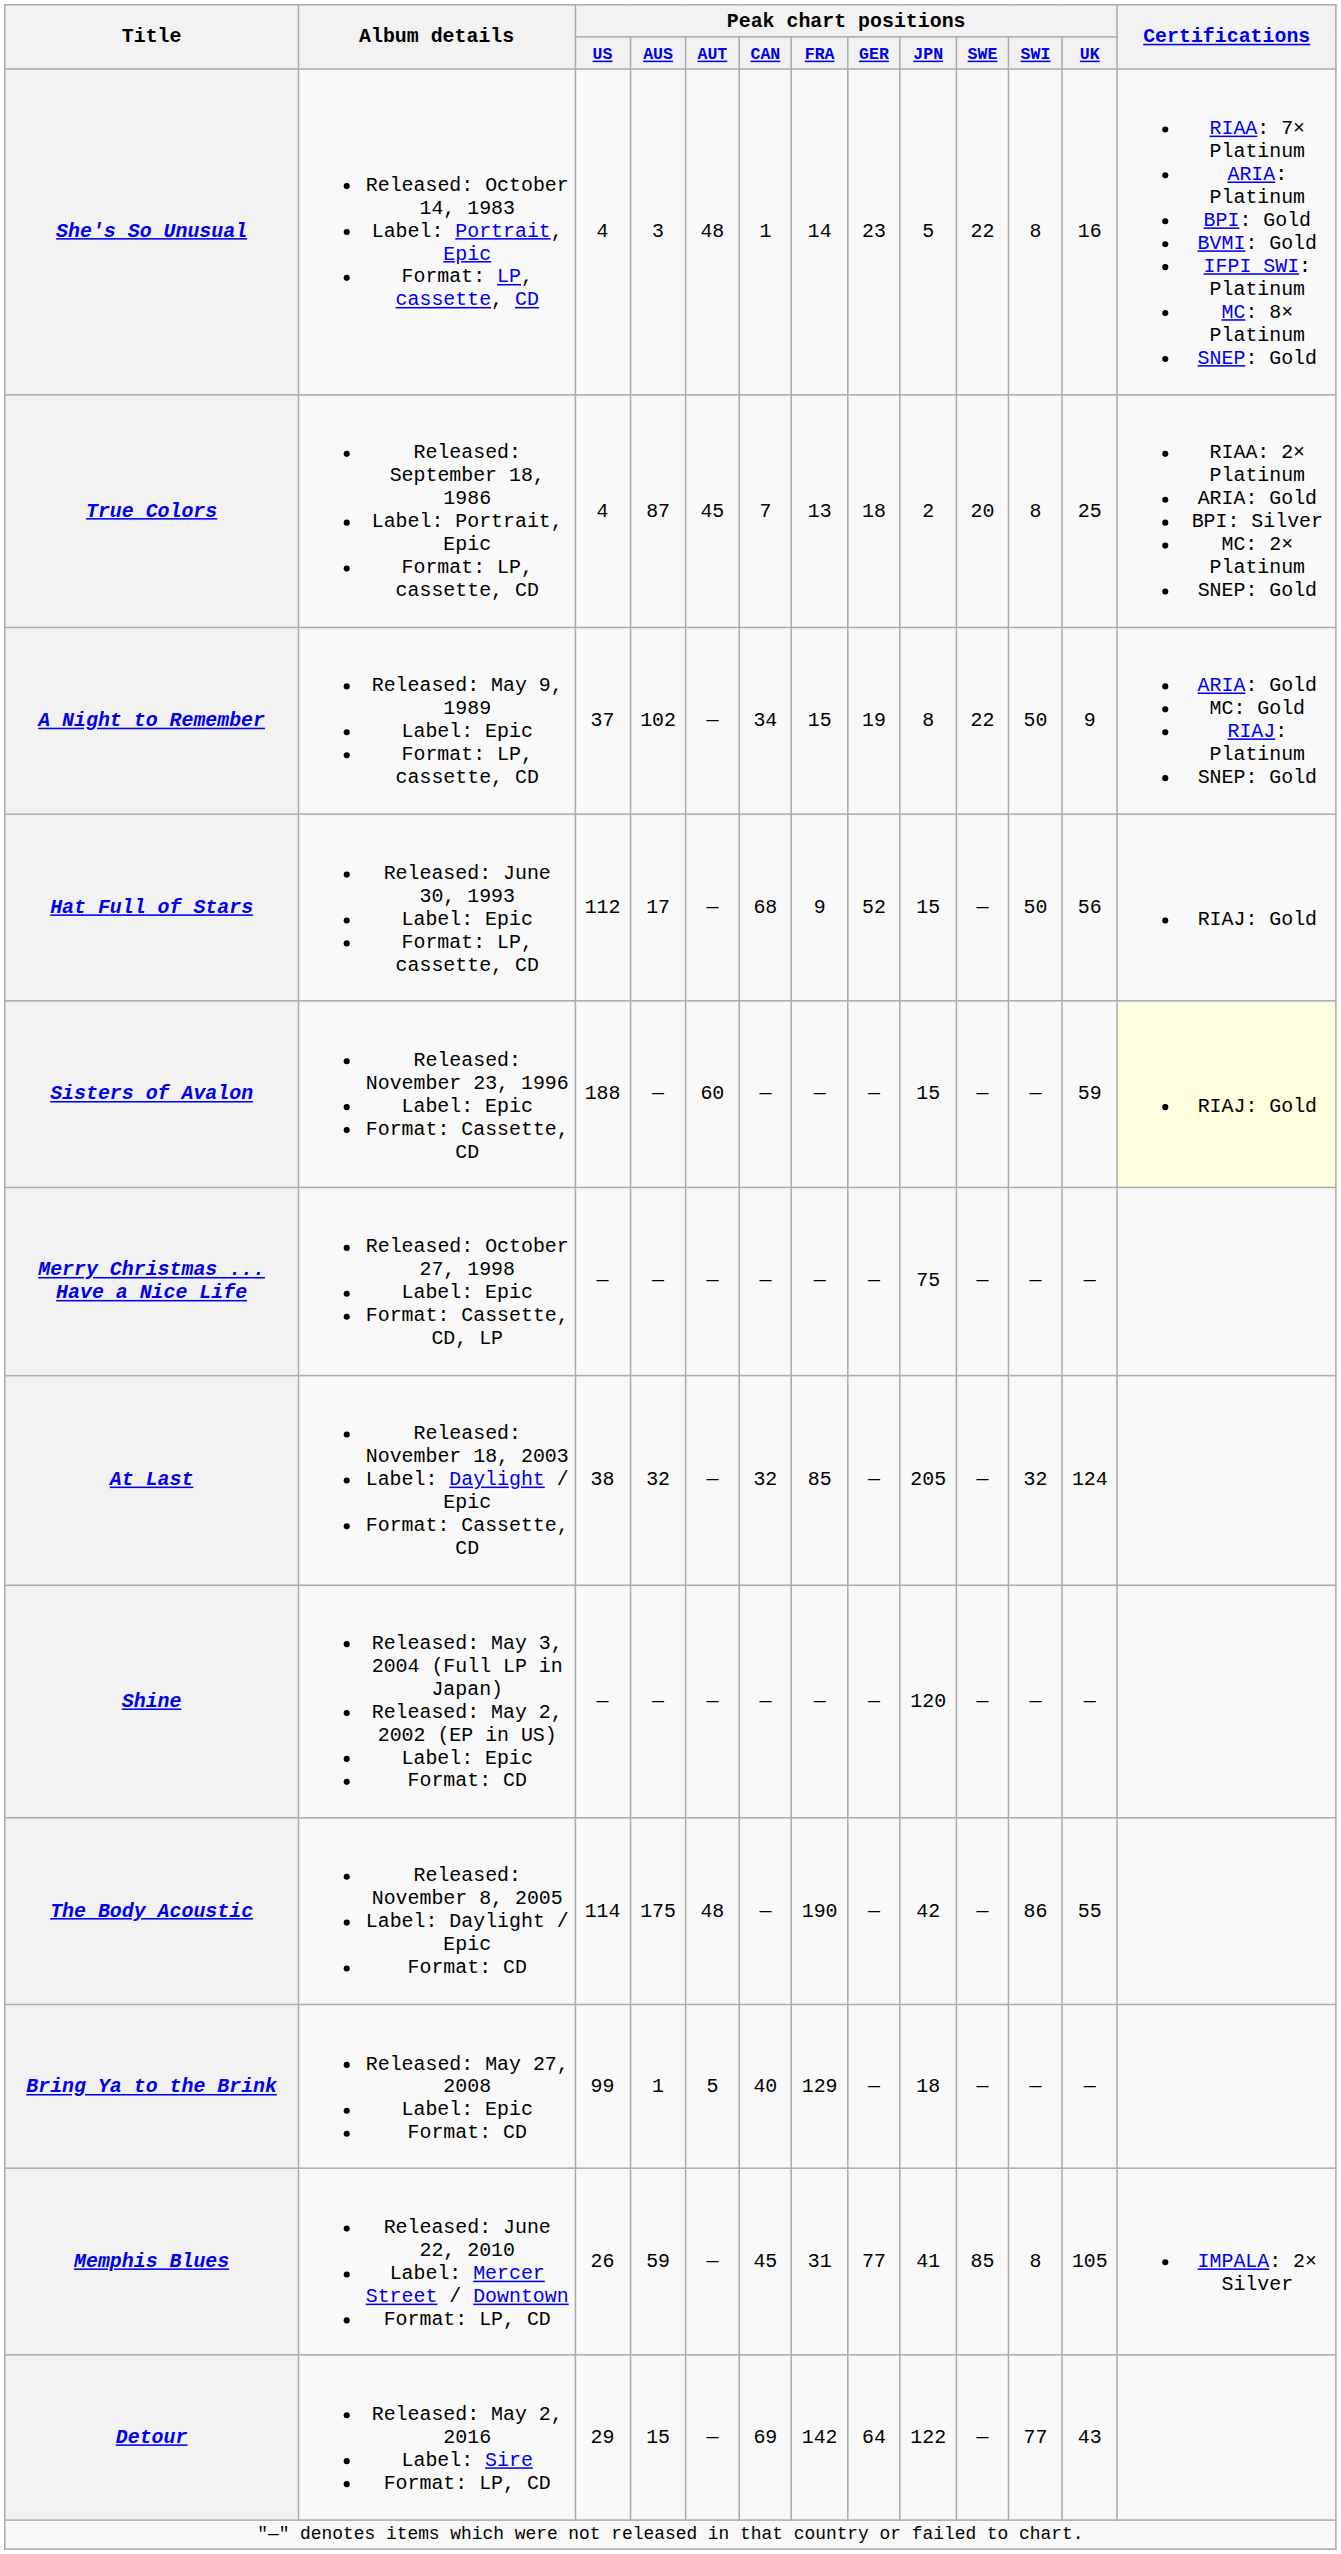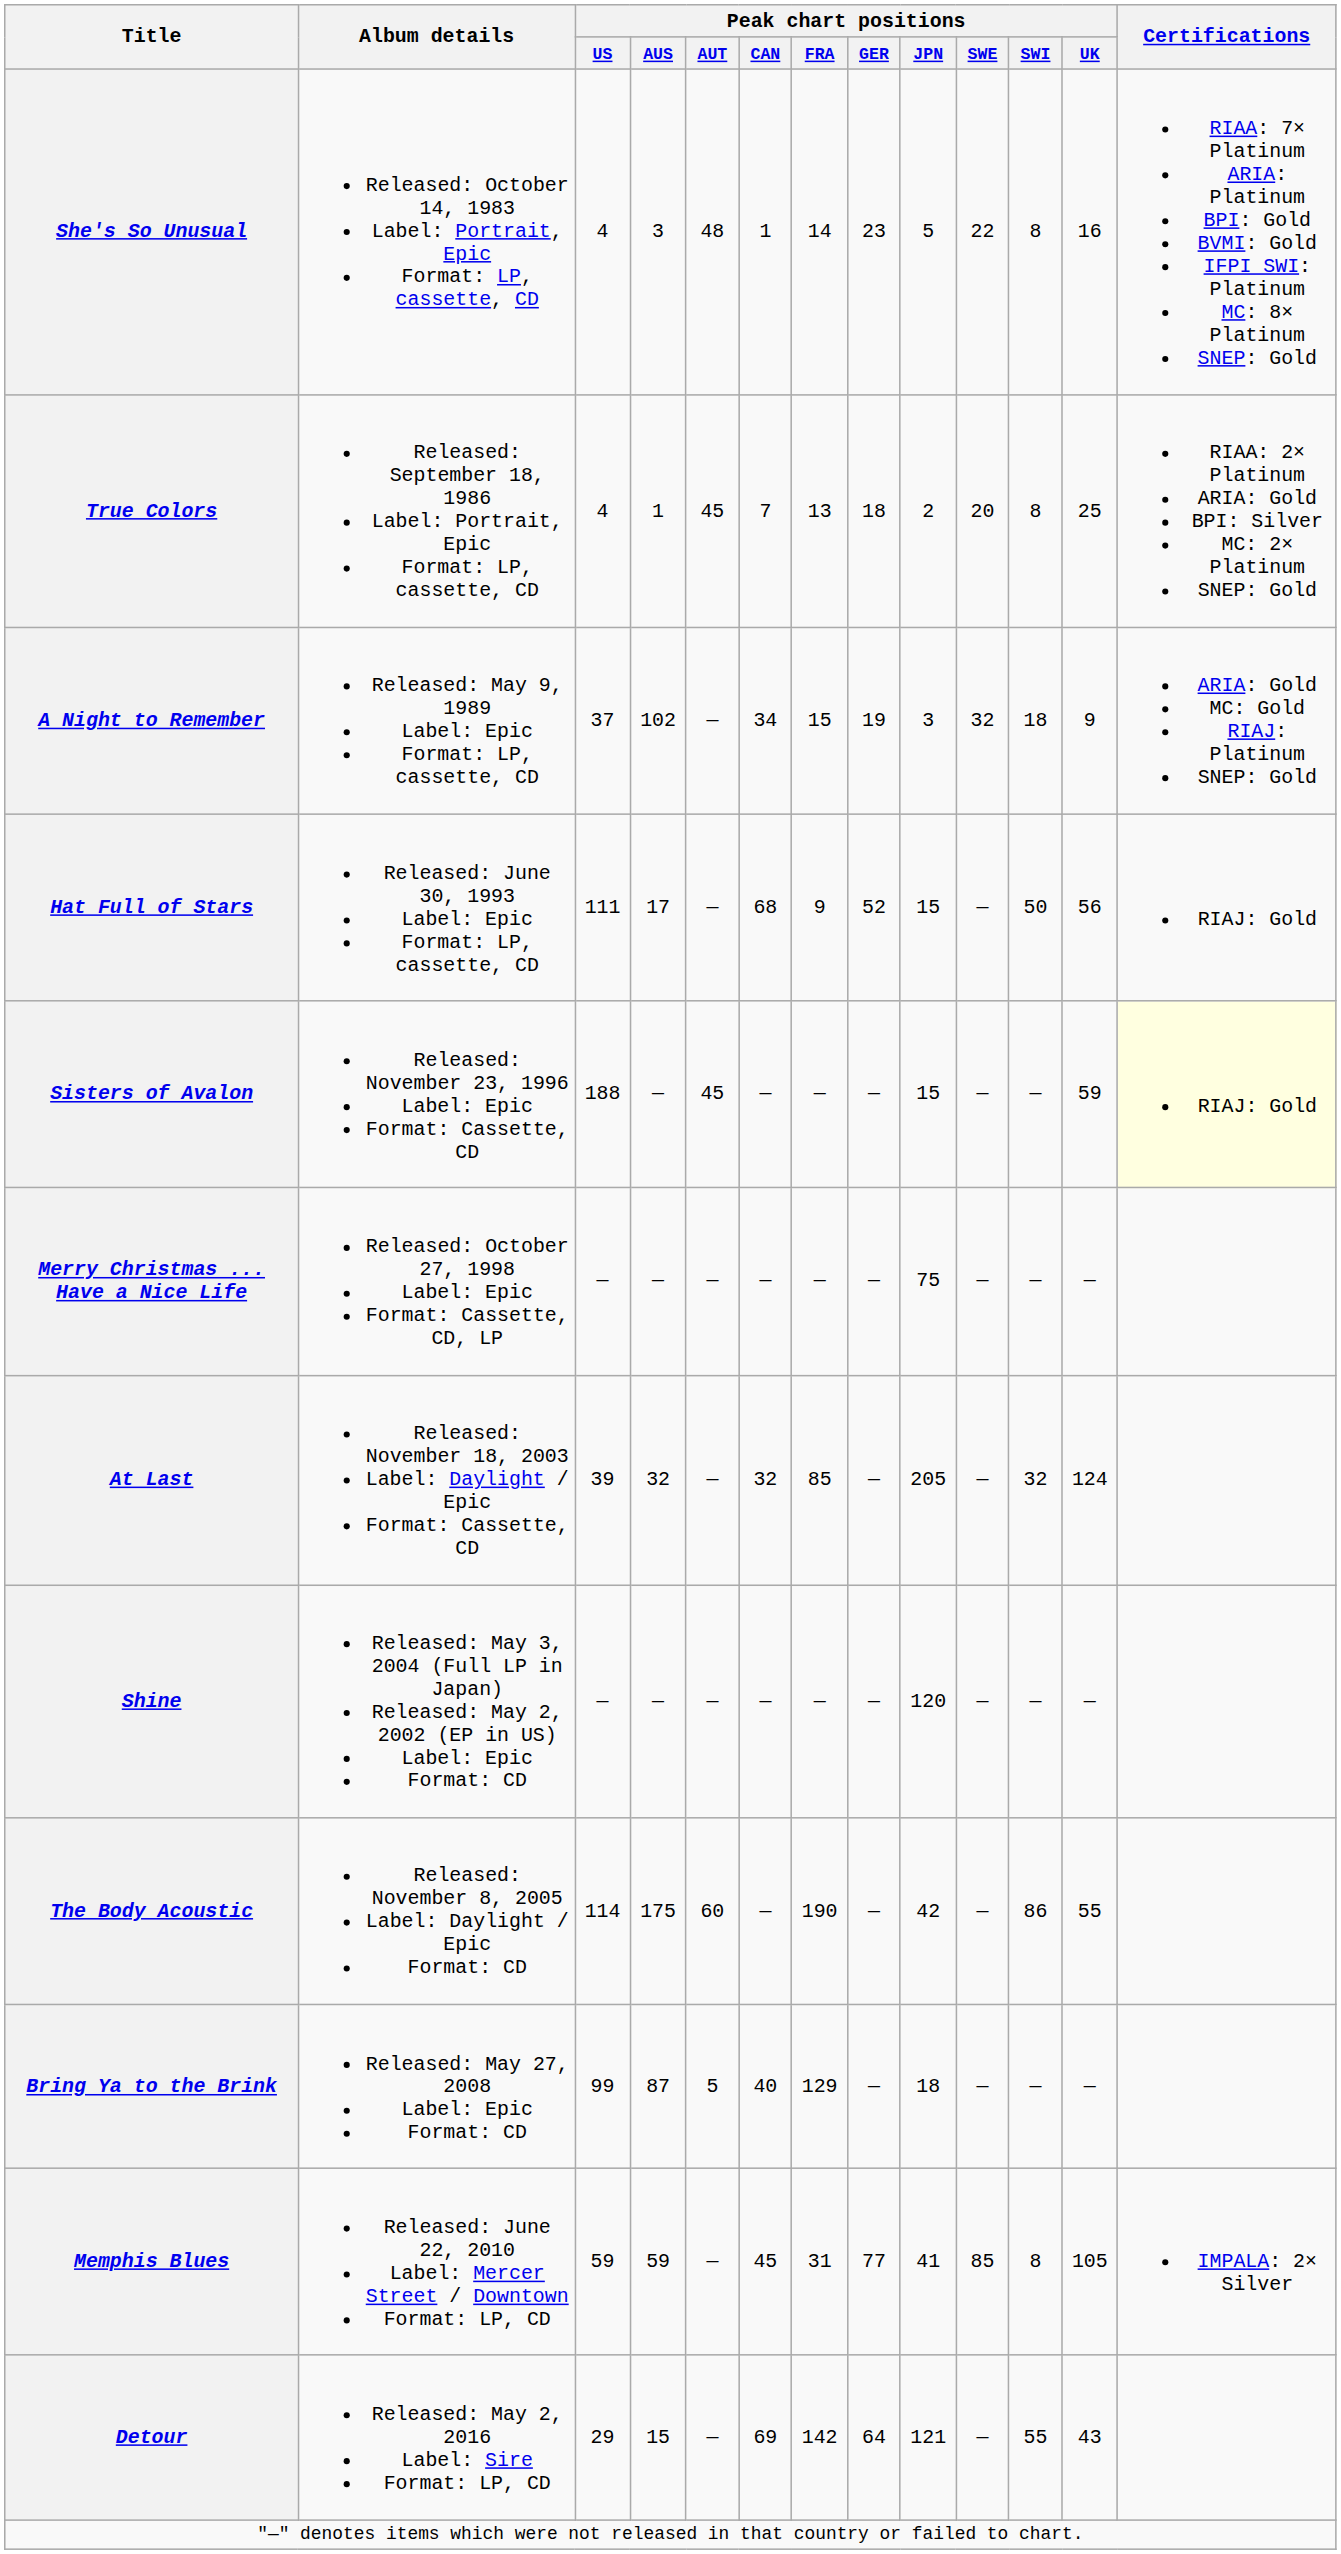True Colors | Peak chart positions / AUS: 87 -> 1
A Night to Remember | Peak chart positions / JPN: 8 -> 3
A Night to Remember | Peak chart positions / SWE: 22 -> 32
A Night to Remember | Peak chart positions / SWI: 50 -> 18
Hat Full of Stars | Peak chart positions / US: 112 -> 111
Sisters of Avalon | Peak chart positions / AUT: 60 -> 45
At Last | Peak chart positions / US: 38 -> 39
The Body Acoustic | Peak chart positions / AUT: 48 -> 60
Bring Ya to the Brink | Peak chart positions / AUS: 1 -> 87
Memphis Blues | Peak chart positions / US: 26 -> 59
Detour | Peak chart positions / JPN: 122 -> 121
Detour | Peak chart positions / SWI: 77 -> 55
